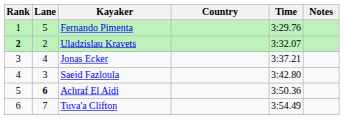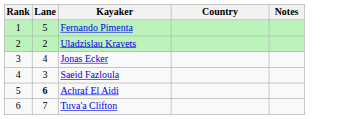- column: Time | 3:29.76 | 3:32.07 | 3:37.21 | 3:42.80 | 3:50.36 | 3:54.49
Uladzislau Kravets | Rank: bold -> normal
